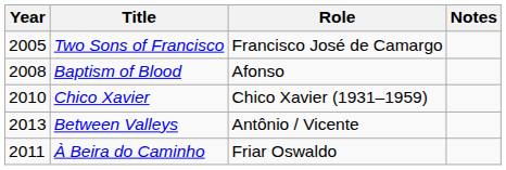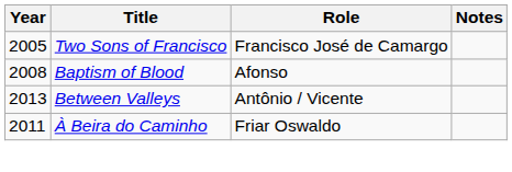- row: 2010 | Chico Xavier | Chico Xavier (1931–1959)
